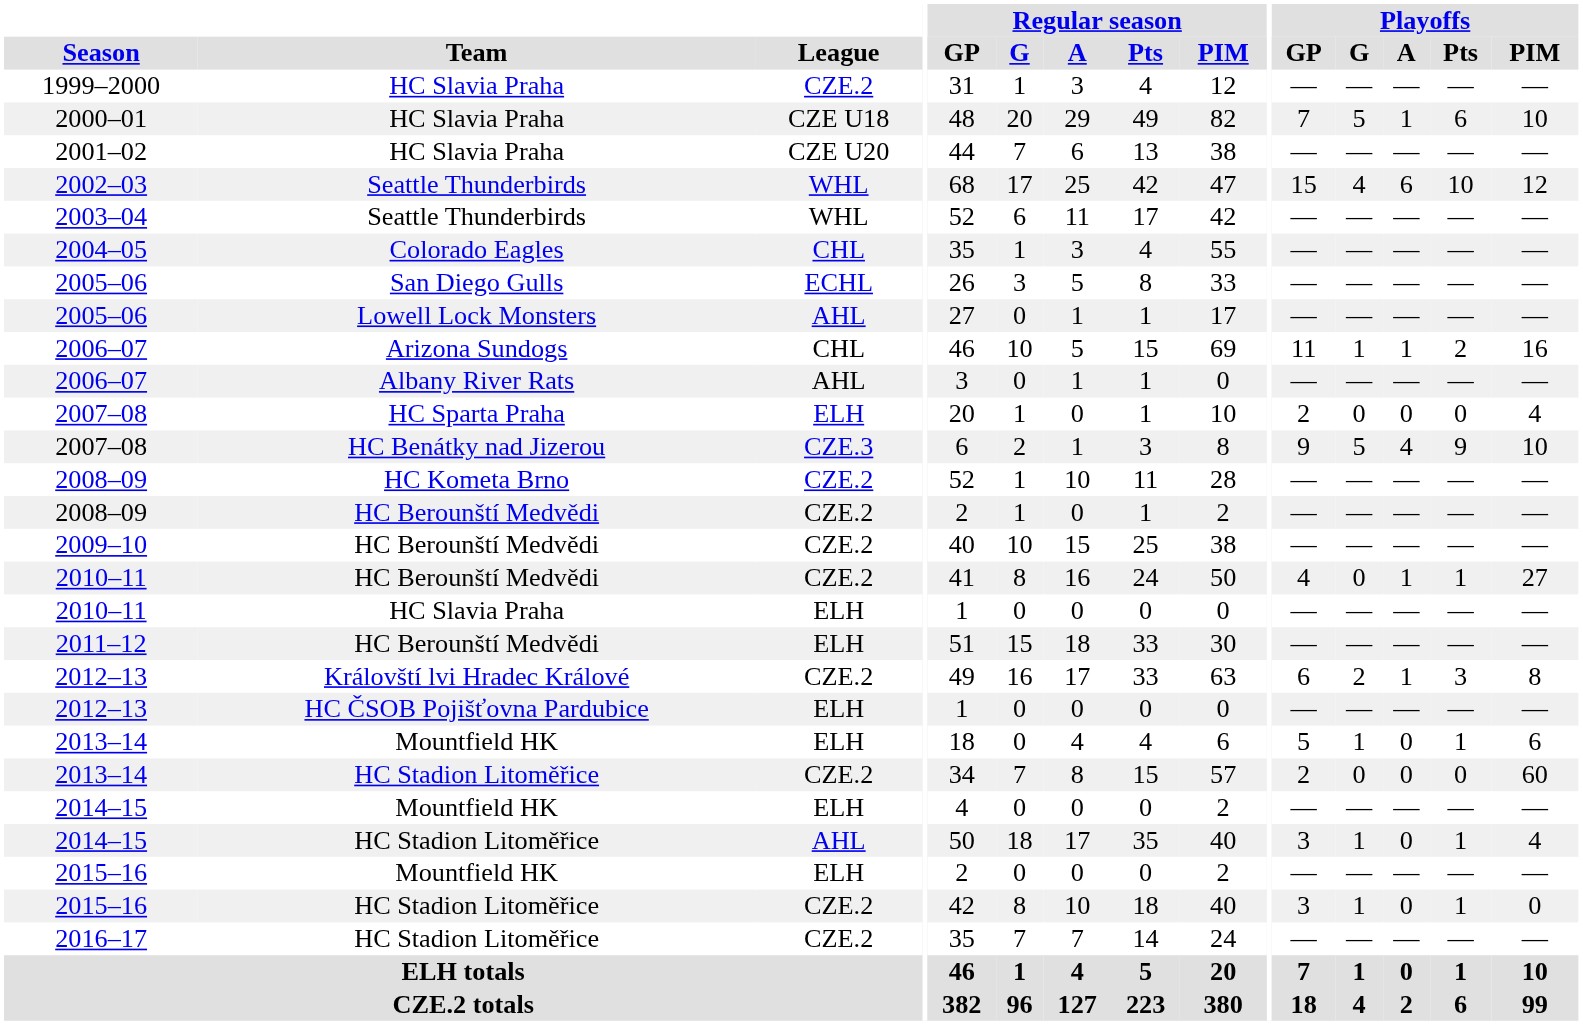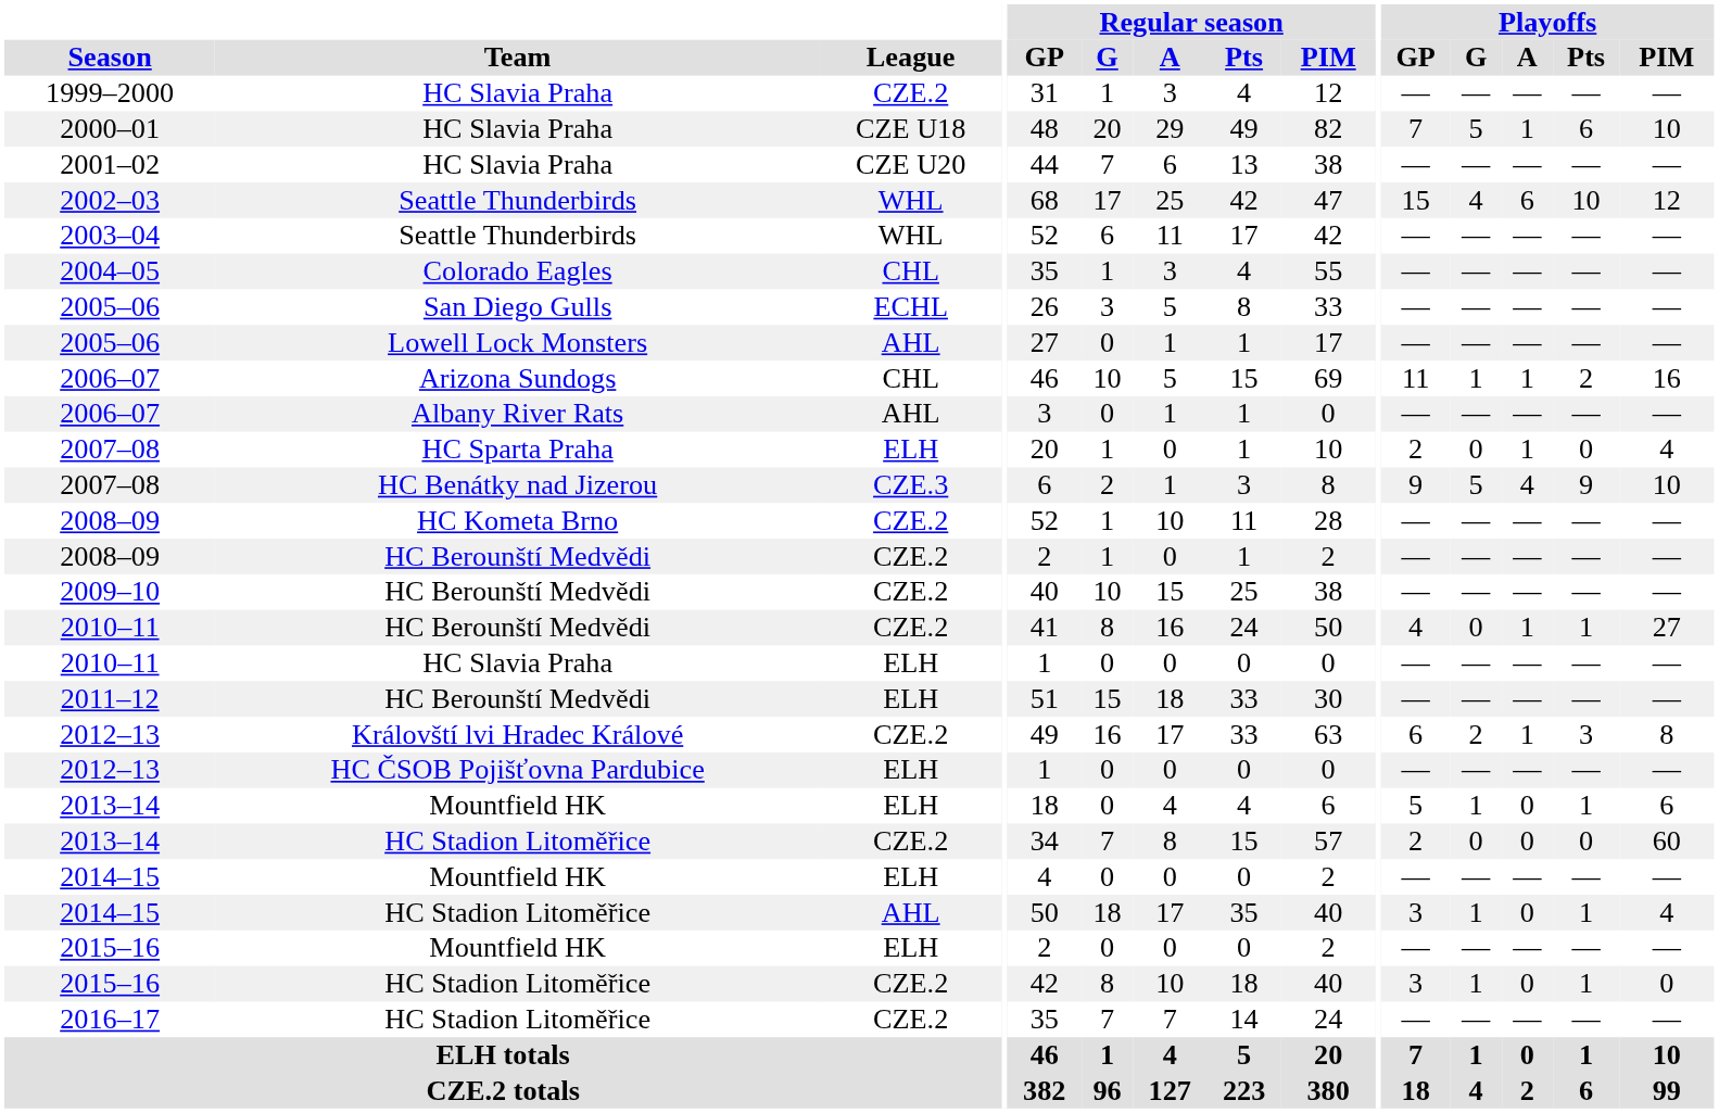2007–08 / HC Sparta Praha | Playoffs / A: 0 -> 1
